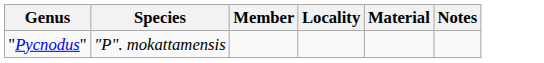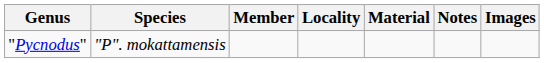+ column: Images
